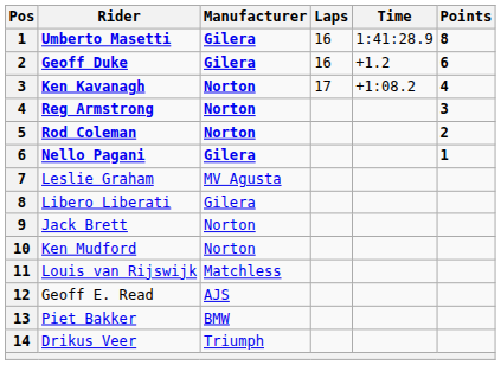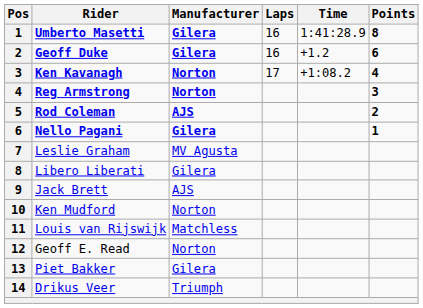Rod Coleman | Manufacturer: Norton -> AJS
Jack Brett | Manufacturer: Norton -> AJS
Geoff E. Read | Manufacturer: AJS -> Norton
Piet Bakker | Manufacturer: BMW -> Gilera
